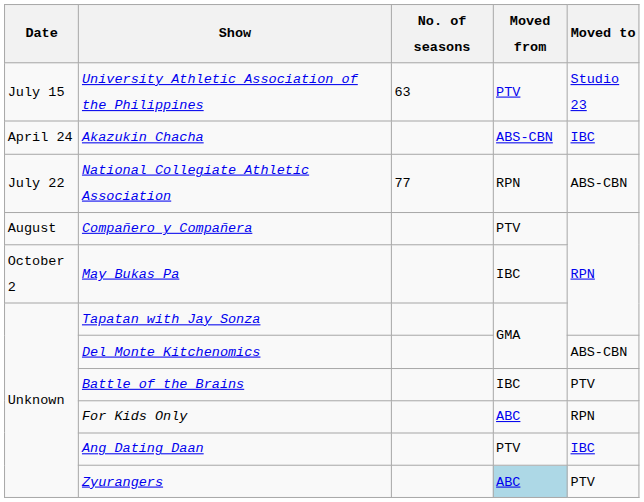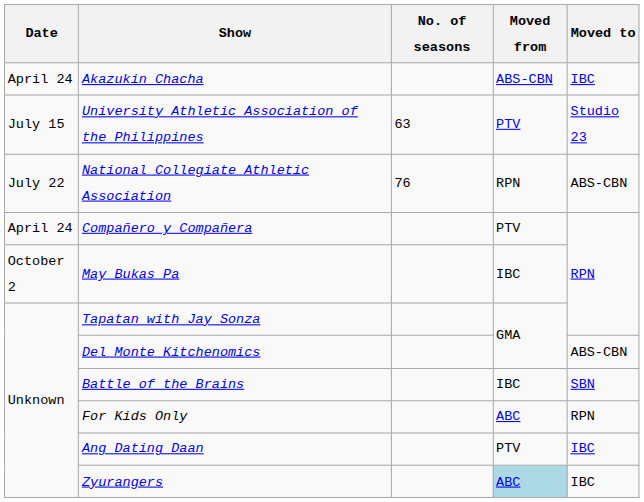rows swapped: Akazukin Chacha <-> University Athletic Association of the Philippines
National Collegiate Athletic Association | No. of seasons: 77 -> 76
Compañero y Compañera | Date: August -> April 24
Battle of the Brains | Moved to: PTV -> SBN
Zyurangers | Moved to: PTV -> IBC
